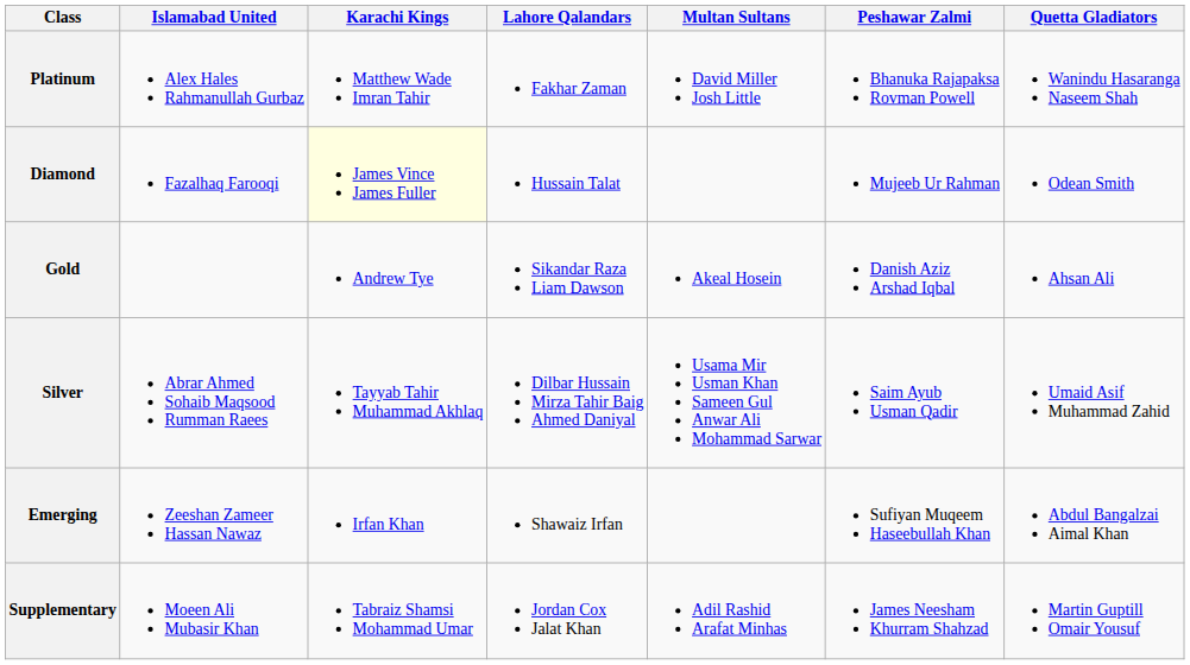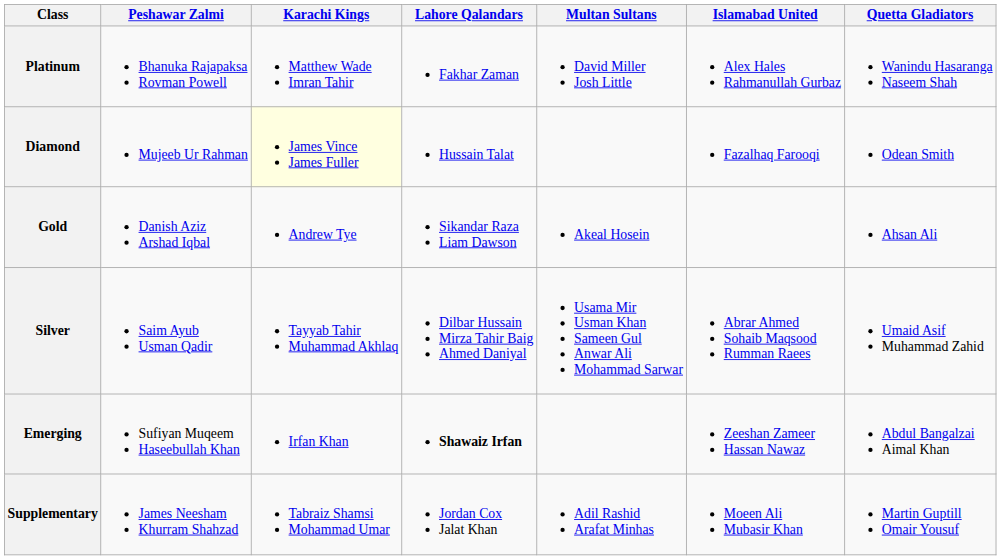columns swapped: Islamabad United <-> Peshawar Zalmi
Emerging | Lahore Qalandars: normal -> bold
